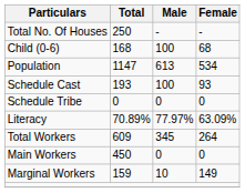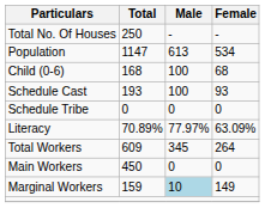rows swapped: Population <-> Child (0-6)
Marginal Workers | Male: no background -> lightblue background
